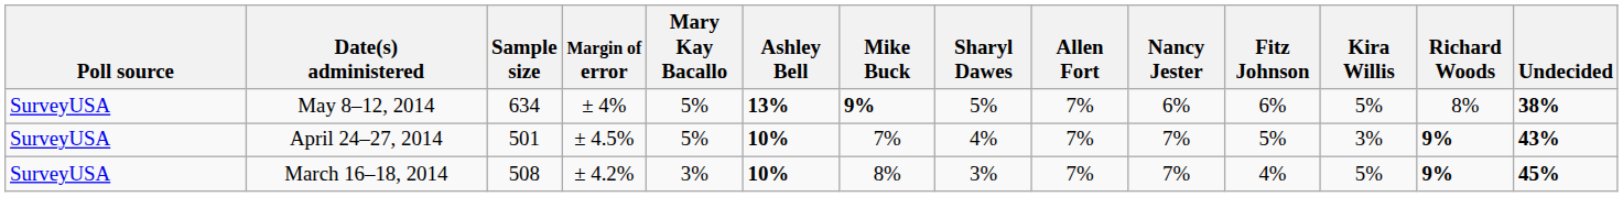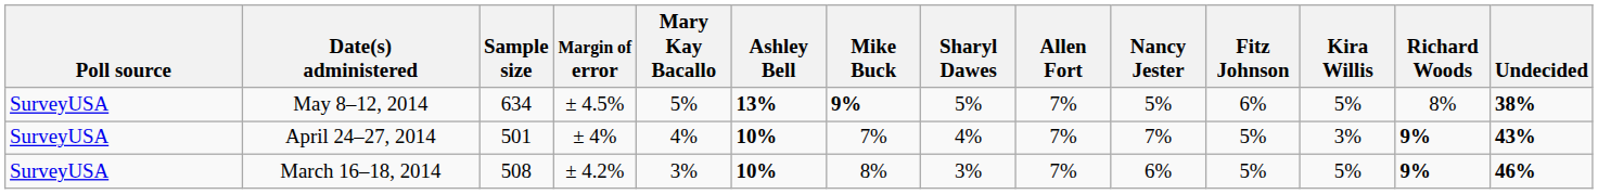May 8–12, 2014 | Margin of error: ± 4% -> ± 4.5%
May 8–12, 2014 | Nancy Jester: 6% -> 5%
April 24–27, 2014 | Margin of error: ± 4.5% -> ± 4%
April 24–27, 2014 | Mary Kay Bacallo: 5% -> 4%
March 16–18, 2014 | Nancy Jester: 7% -> 6%
March 16–18, 2014 | Fitz Johnson: 4% -> 5%
March 16–18, 2014 | Undecided: 45% -> 46%
